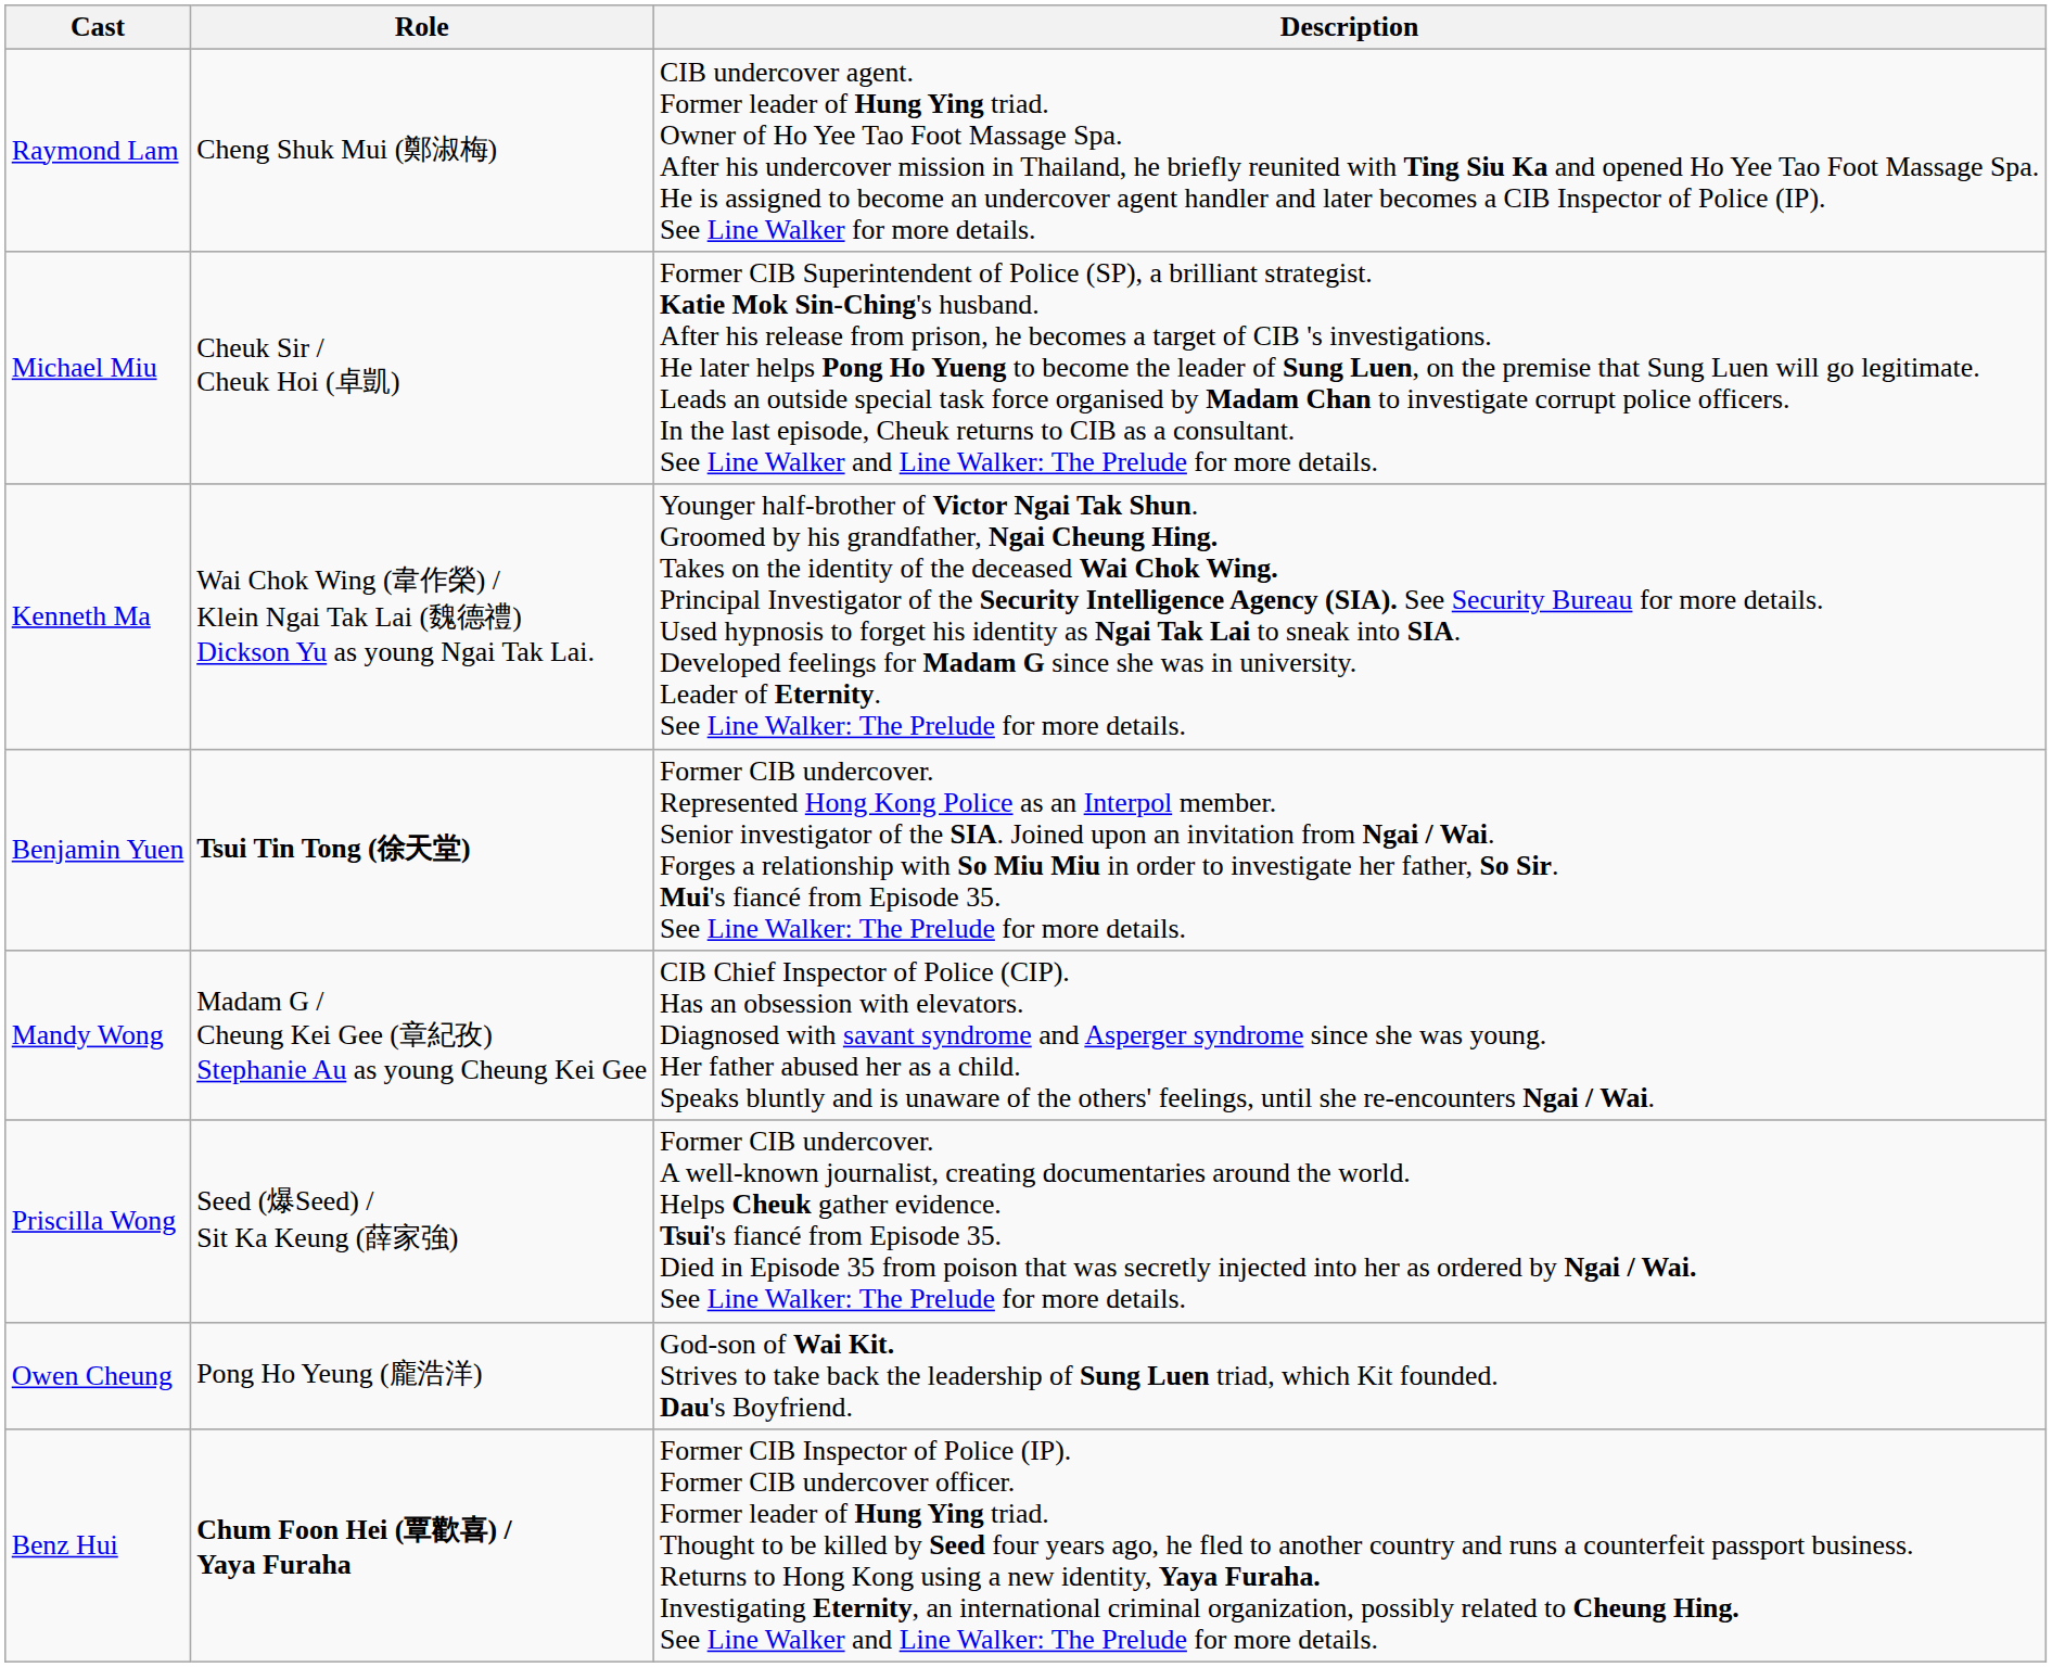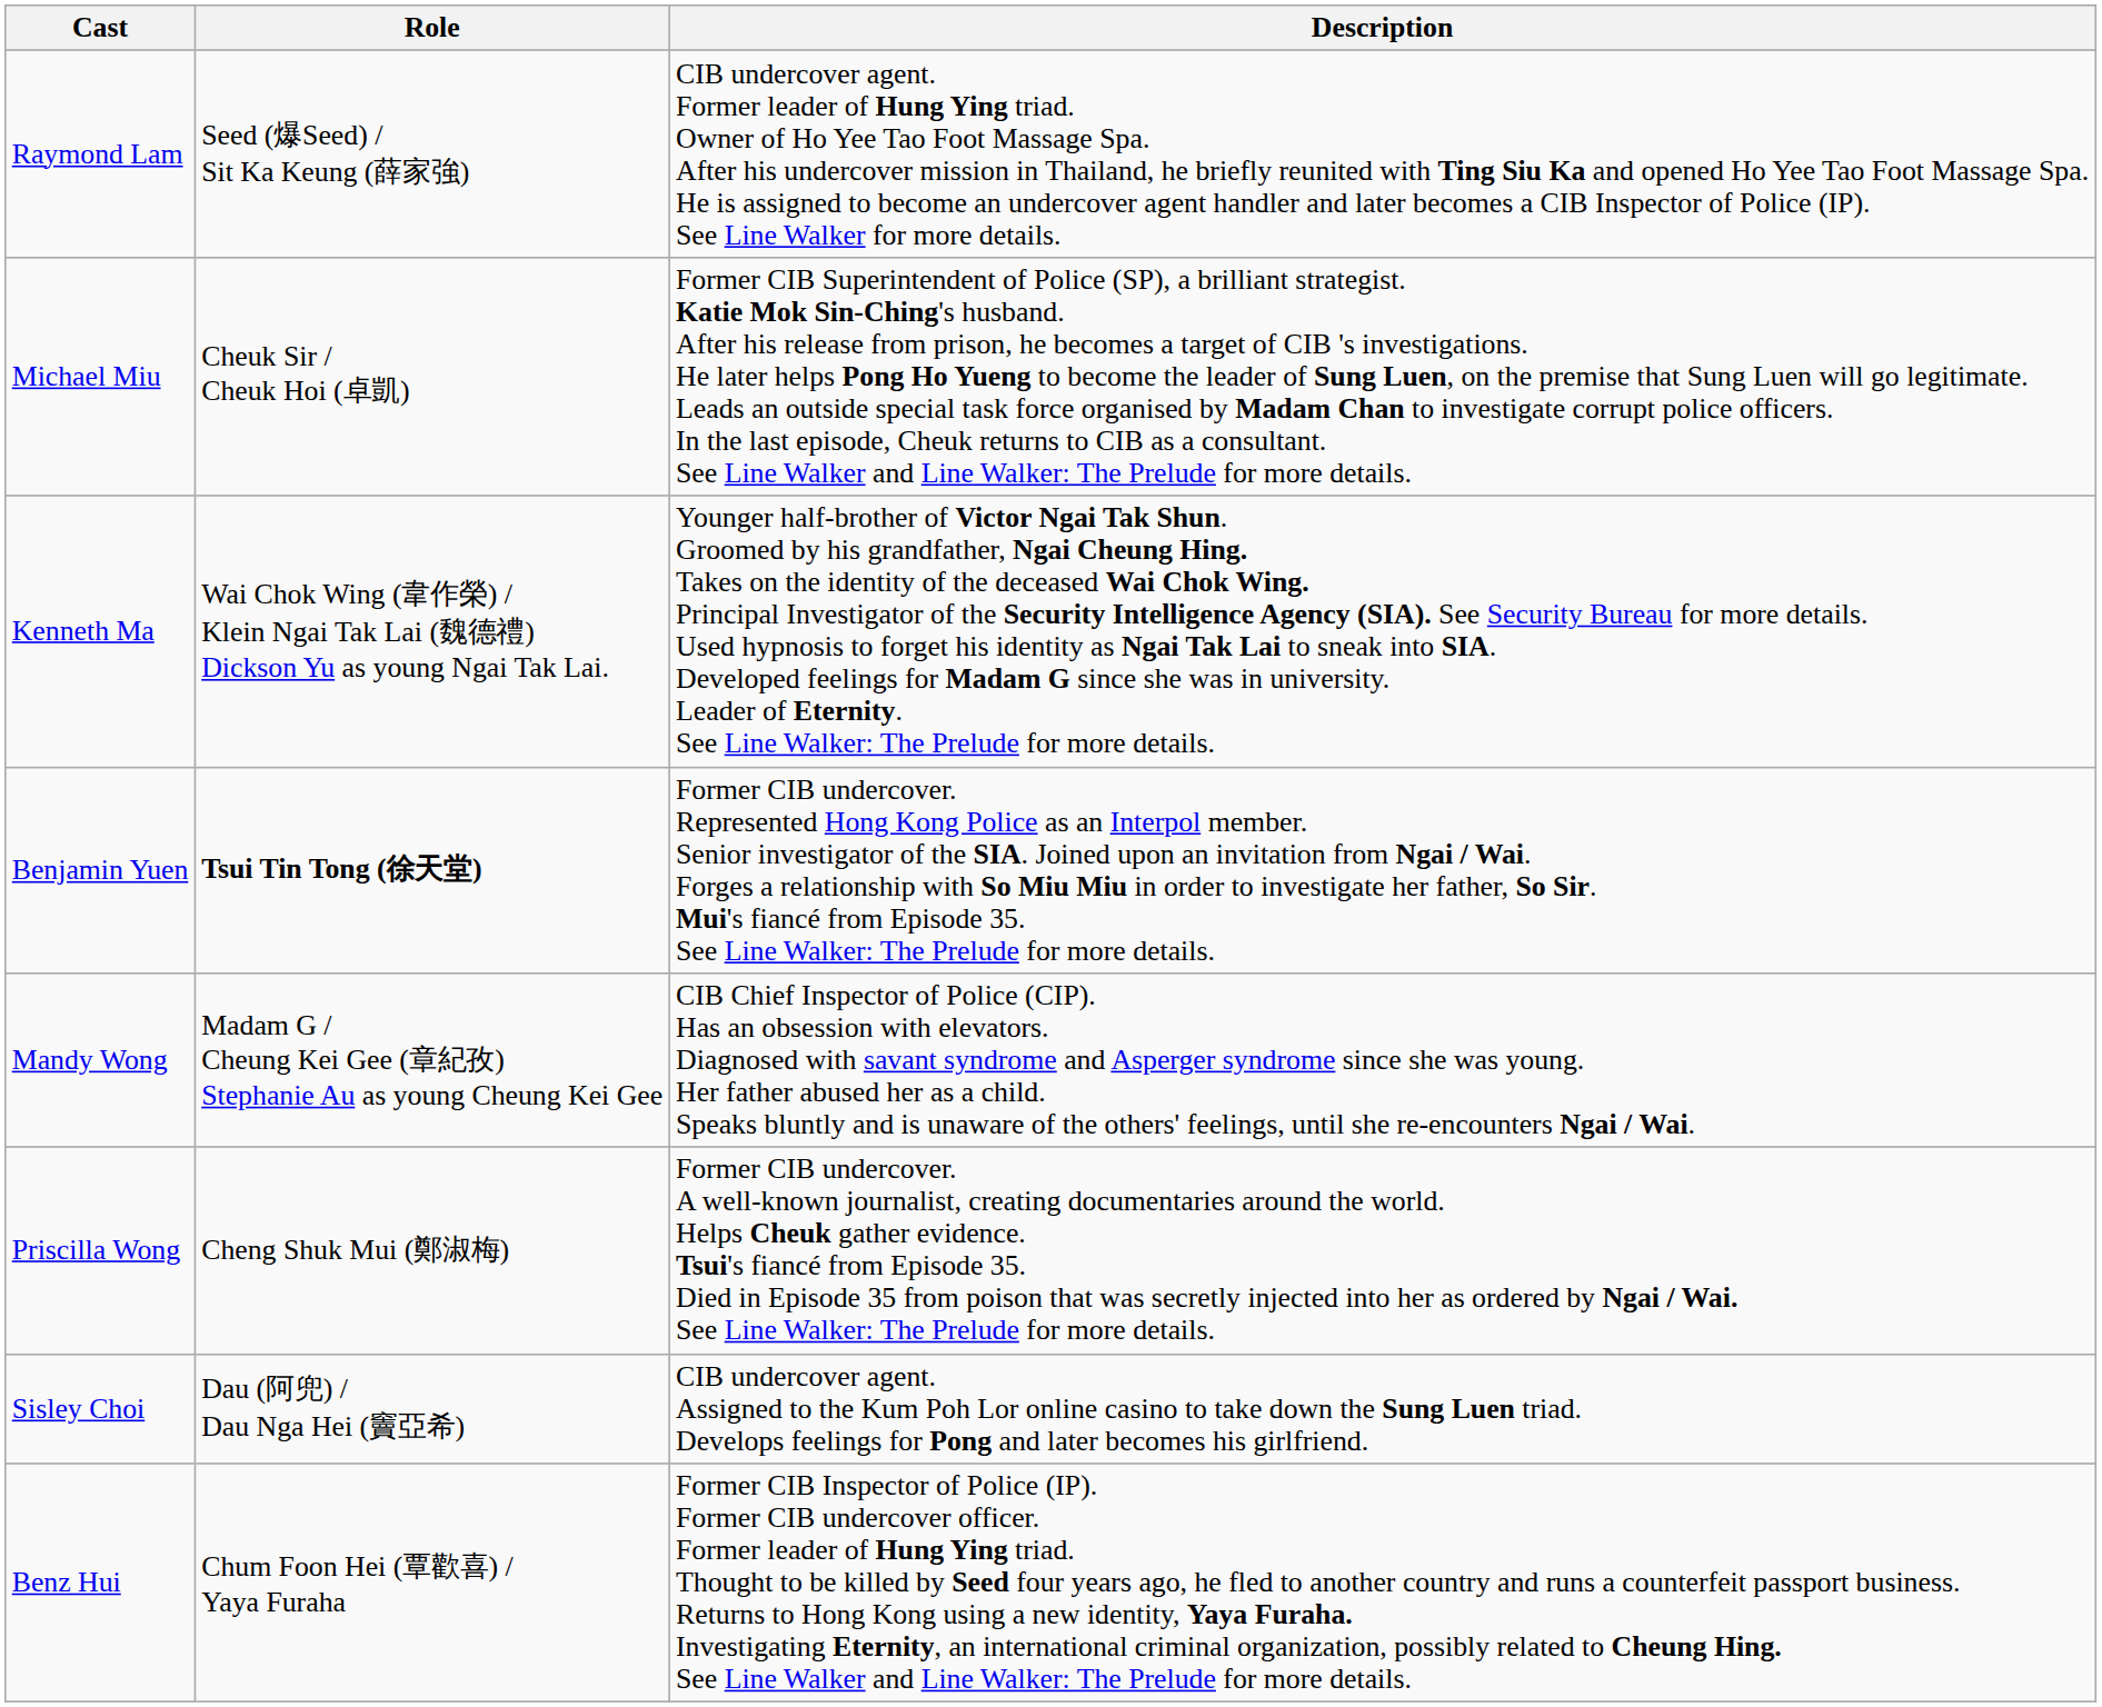Raymond Lam | Role: Cheng Shuk Mui (鄭淑梅) -> Seed (爆Seed) / Sit Ka Keung (薛家強)
Priscilla Wong | Role: Seed (爆Seed) / Sit Ka Keung (薛家強) -> Cheng Shuk Mui (鄭淑梅)
+ row: Sisley Choi | Dau (阿兜) / Dau Nga Hei (竇亞希) | CIB undercover agent. Assigned to the Kum Poh Lor online casino to take down the Sung Luen triad. Develops feelings for Pong and later becomes his girlfriend.
- row: Owen Cheung | Pong Ho Yeung (龐浩洋) | God-son of Wai Kit. Strives to take back the leadership of Sung Luen triad, which Kit founded. Dau's Boyfriend.
Benz Hui | Role: bold -> normal
